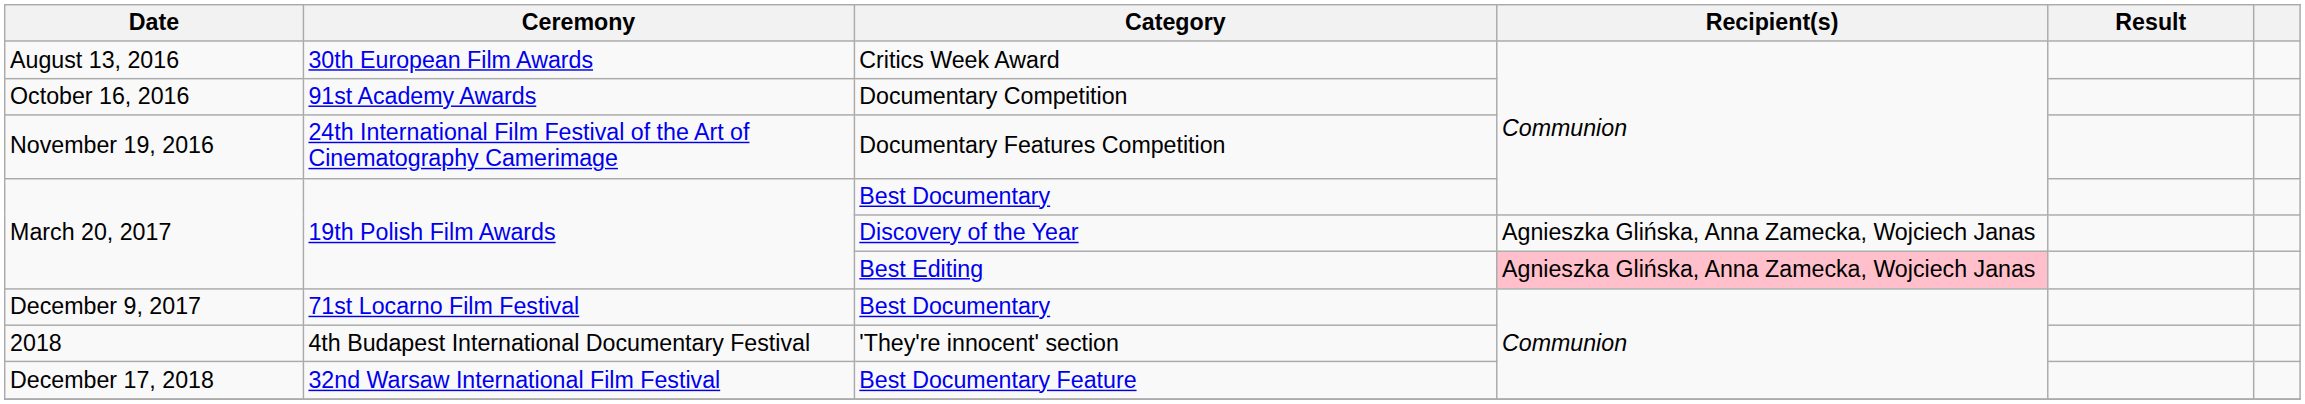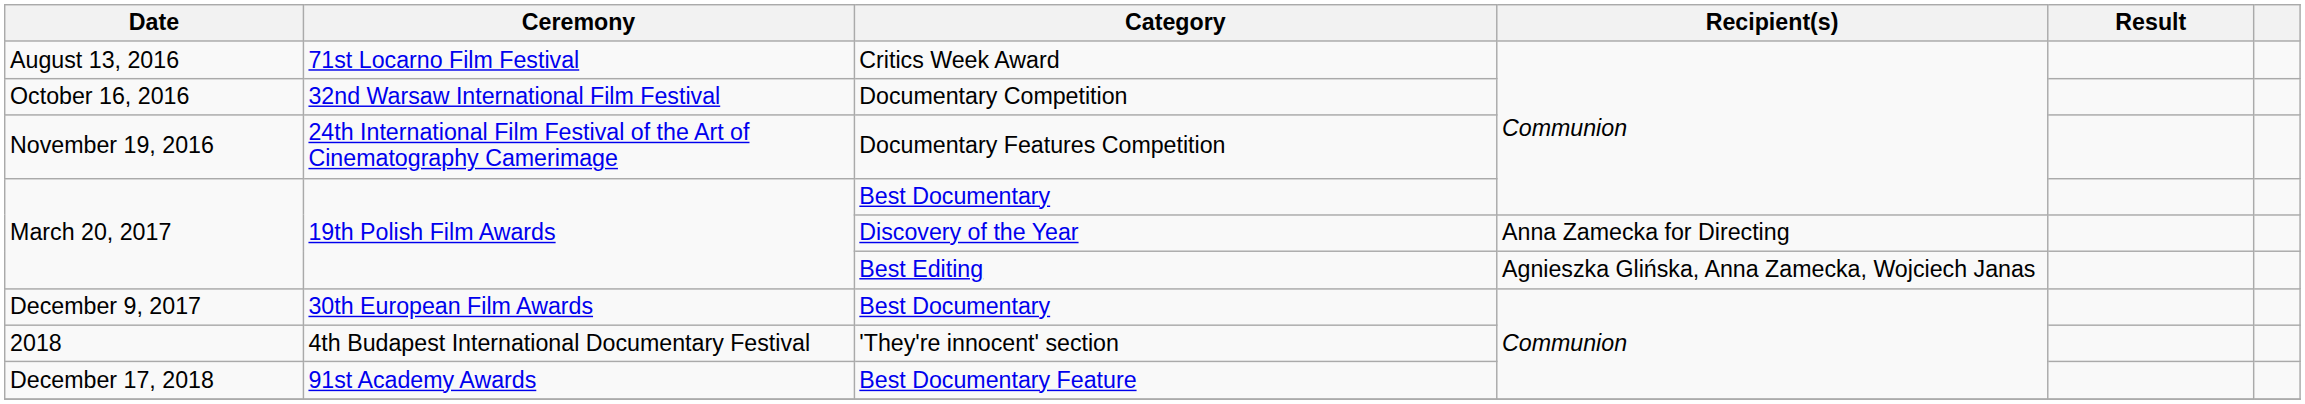Critics Week Award | Ceremony: 30th European Film Awards -> 71st Locarno Film Festival
Documentary Competition | Ceremony: 91st Academy Awards -> 32nd Warsaw International Film Festival
Discovery of the Year | Recipient(s): Agnieszka Glińska, Anna Zamecka, Wojciech Janas -> Anna Zamecka for Directing
Best Editing | Recipient(s): pink background -> no background
December 9, 2017 / Best Documentary | Ceremony: 71st Locarno Film Festival -> 30th European Film Awards
Best Documentary Feature | Ceremony: 32nd Warsaw International Film Festival -> 91st Academy Awards
